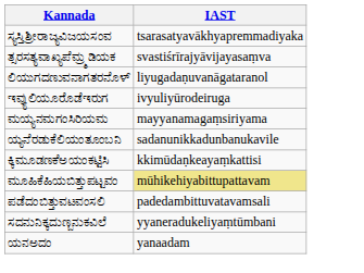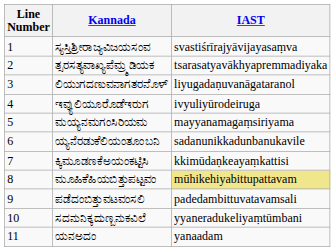+ column: Line Number | 1 | 2 | 3 | 4 | 5 | 6 | 7 | 8 | 9 | 10 | 11
ಸ್ಯಸ್ತಿಶ್ರೀರಾಜ್ಯವಿಜಯಸಂವ | IAST: tsarasatyavākhyapremmadiyaka -> svastiśrīrajyāvijayasaṃva
ತ್ಸರಸತ್ಯವಾಖ್ಯಪೆಮ್ರ್ಮಡಿಯಕ | IAST: svastiśrīrajyāvijayasaṃva -> tsarasatyavākhyapremmadiyaka
